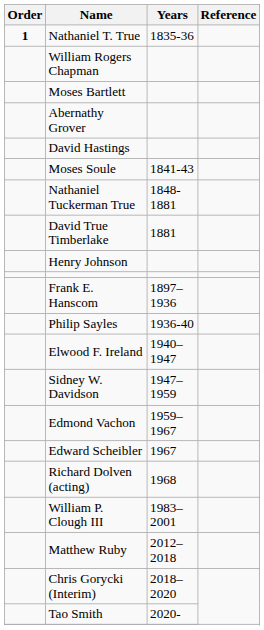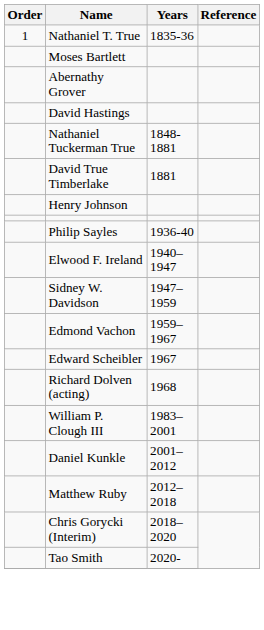Nathaniel T. True | Order: bold -> normal
- row: William Rogers Chapman
- row: Moses Soule | 1841-43
- row: Frank E. Hanscom | 1897–1936
+ row: Daniel Kunkle | 2001–2012
